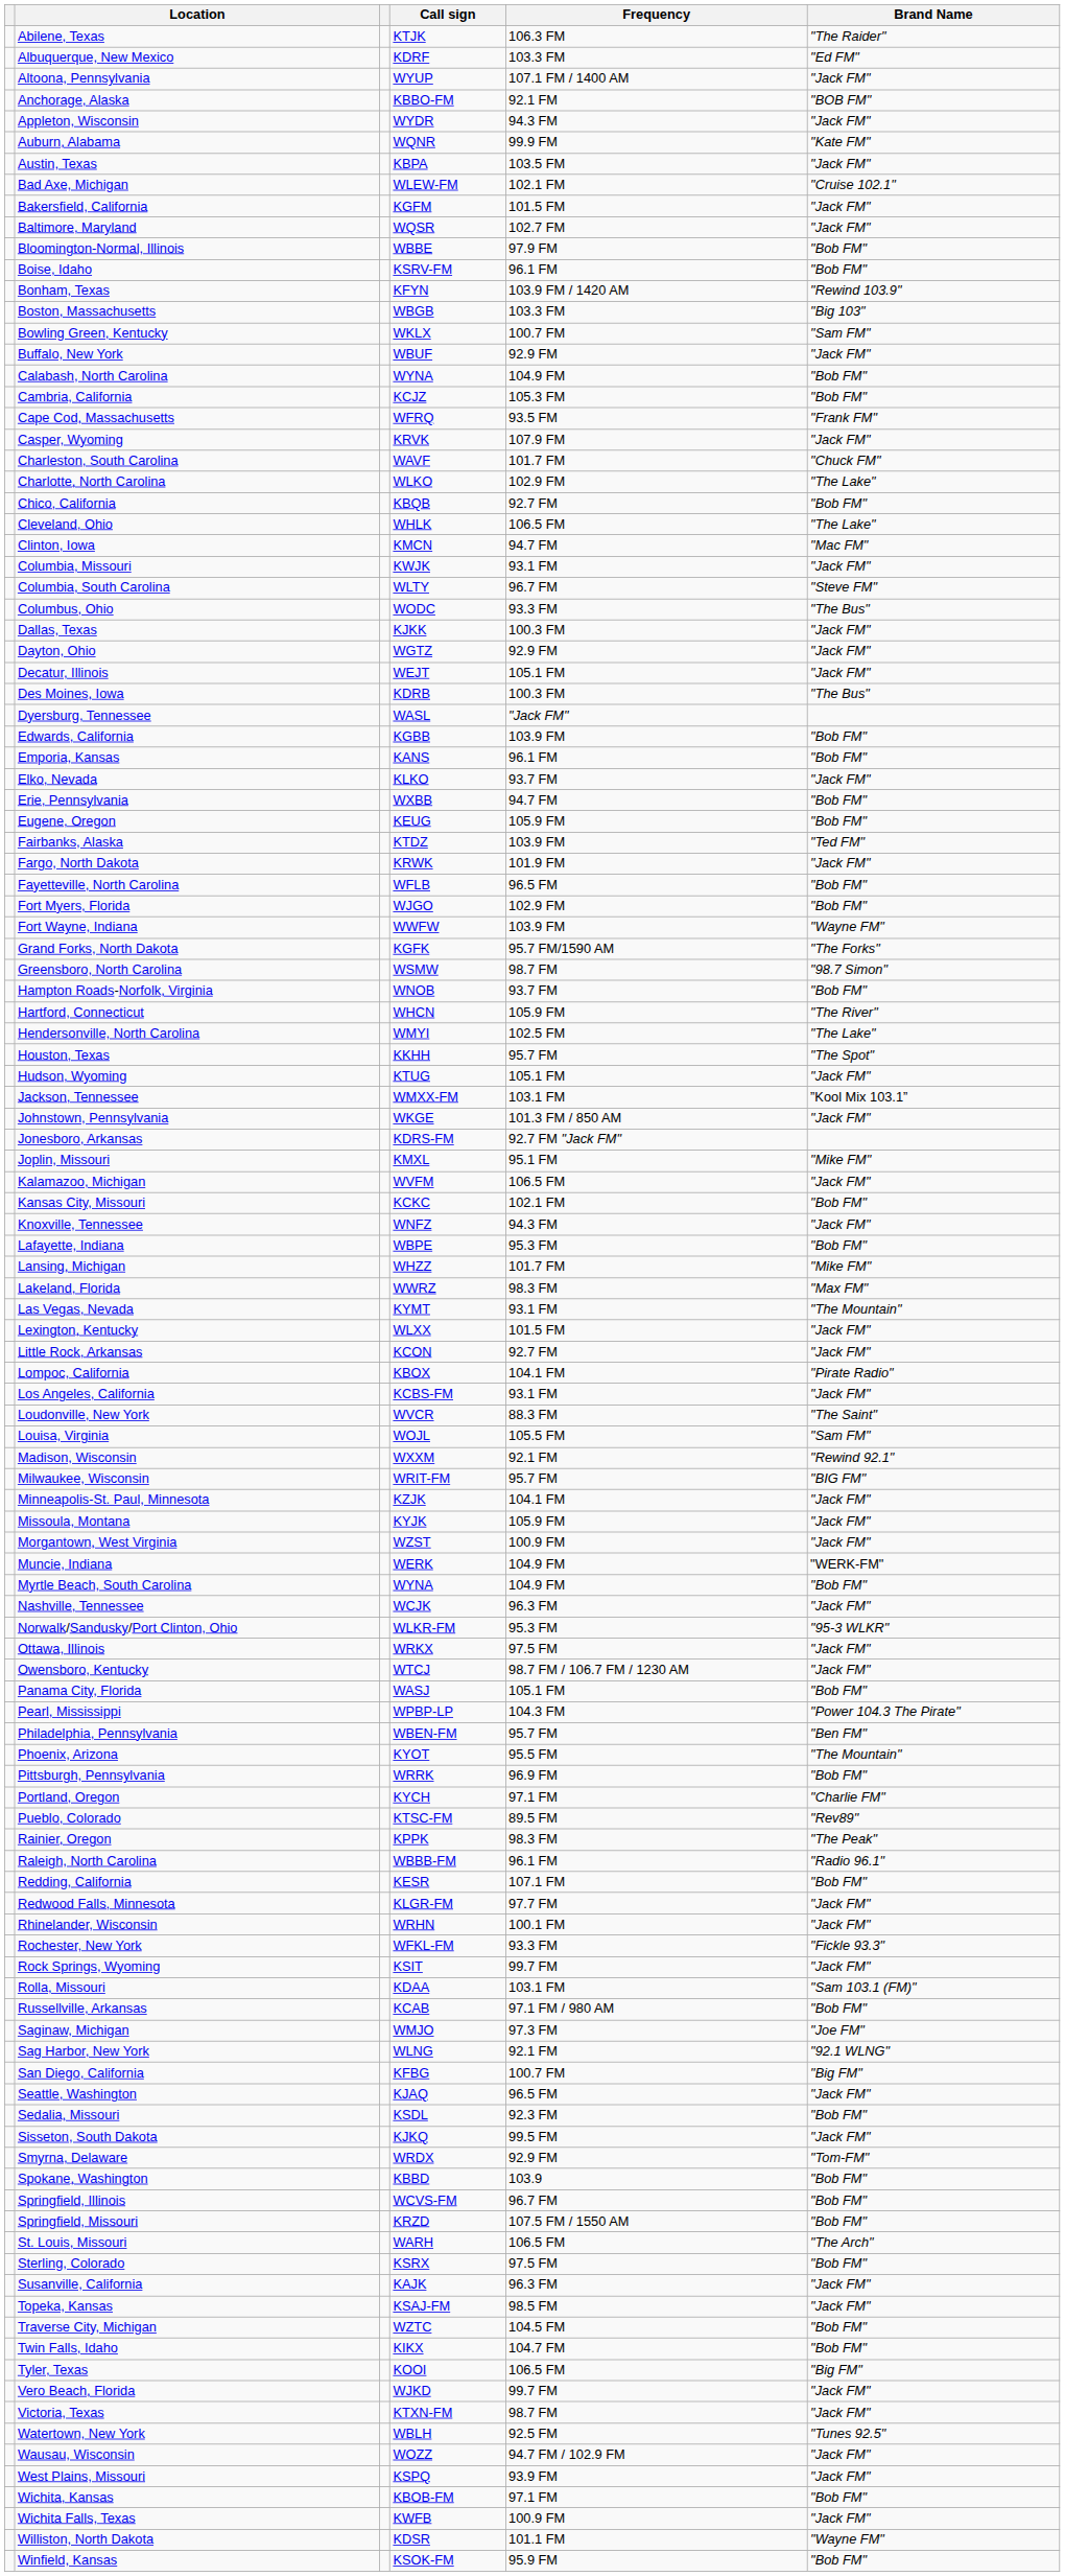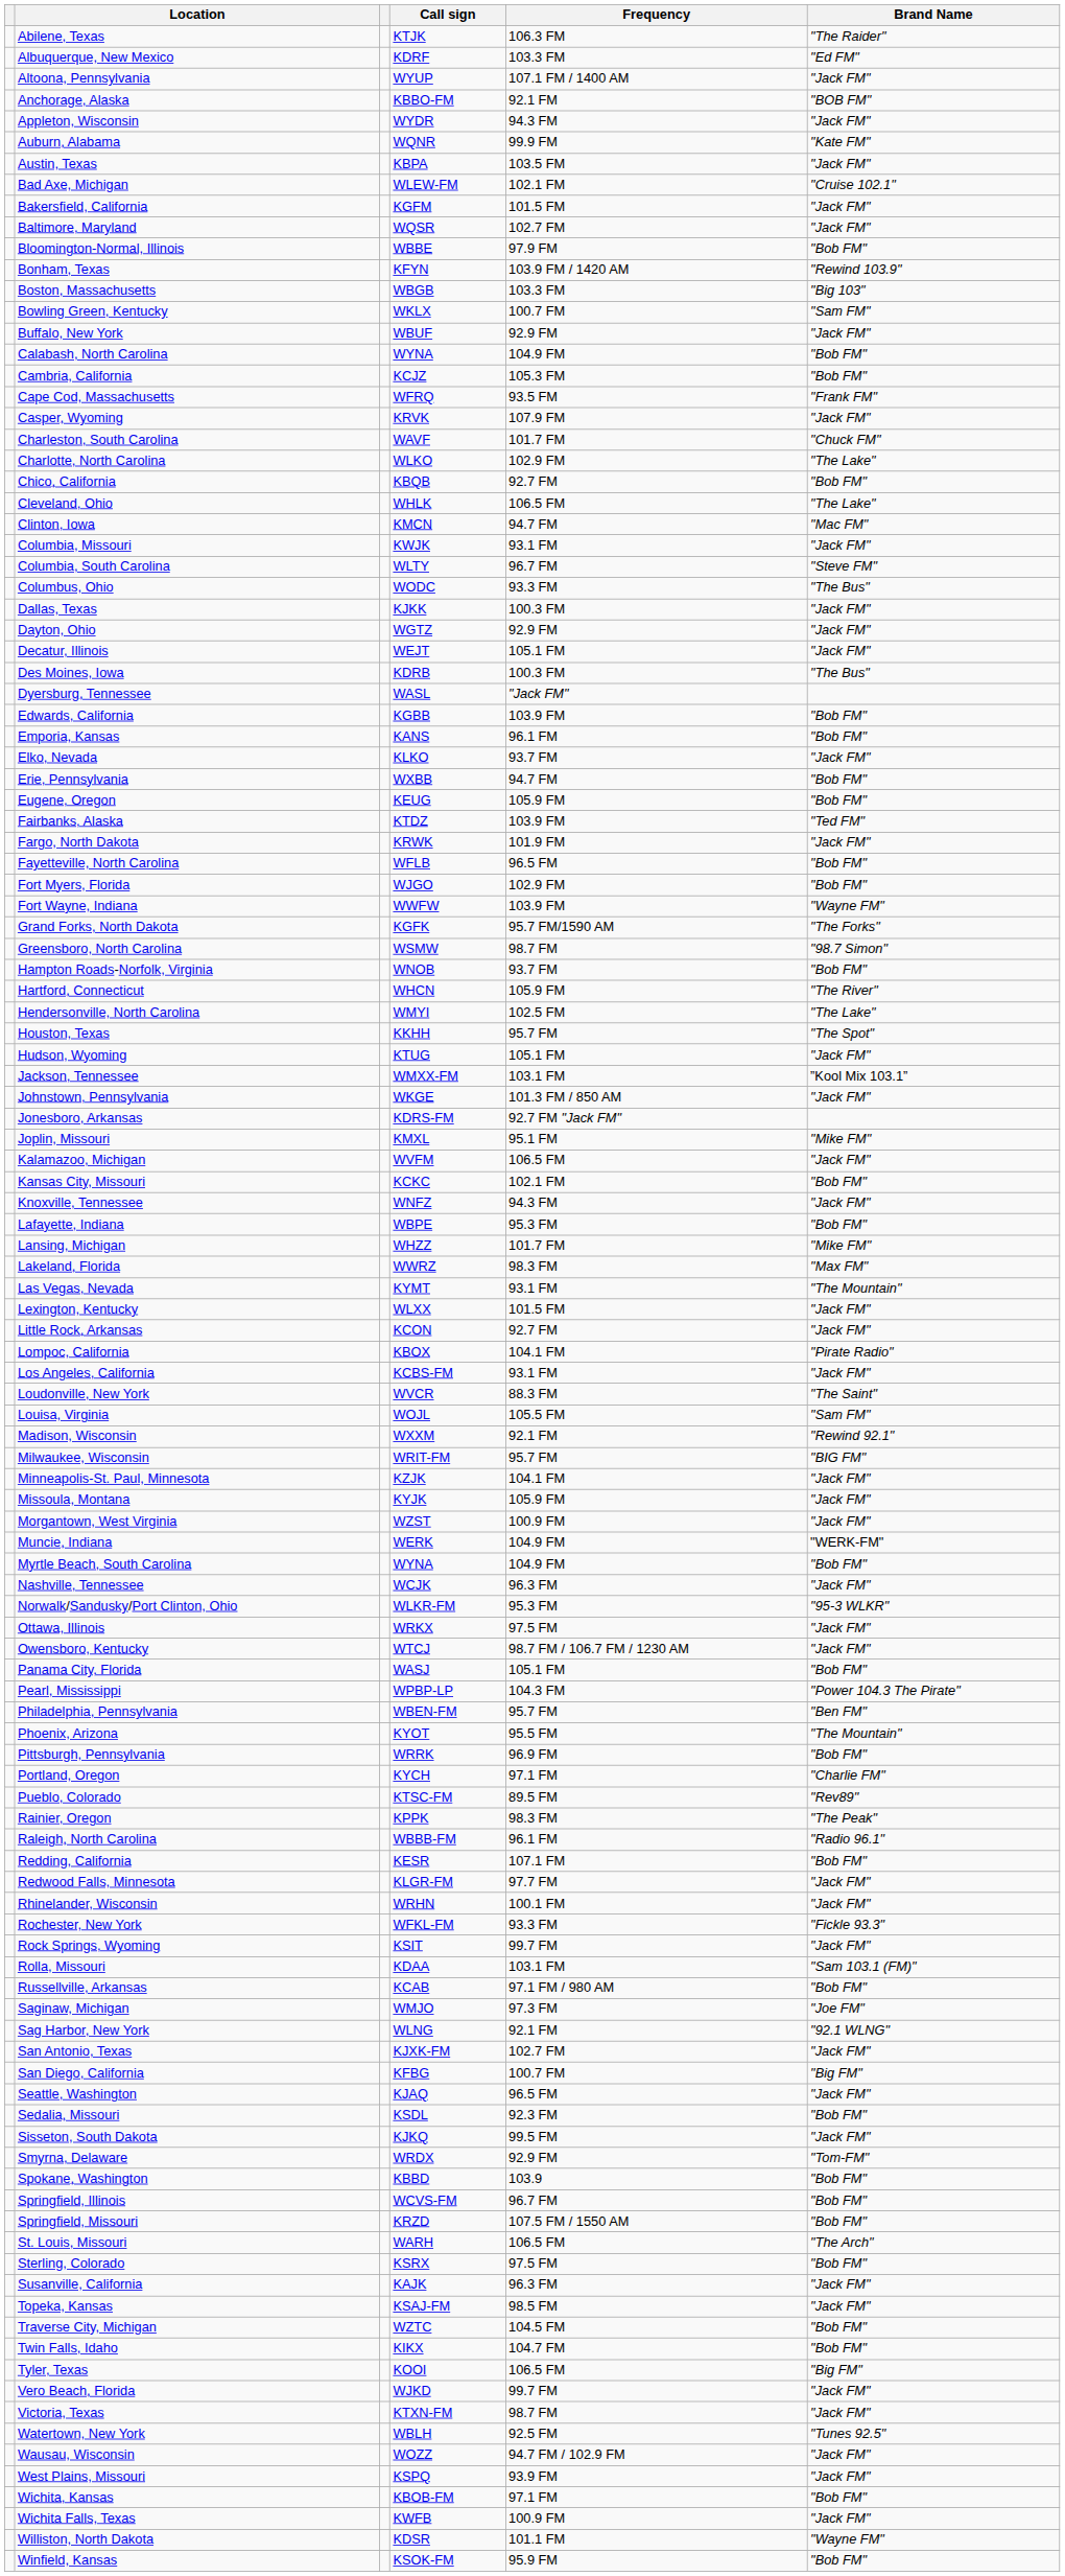- row: Boise, Idaho | KSRV-FM | 96.1 FM | "Bob FM"
+ row: San Antonio, Texas | KJXK-FM | 102.7 FM | "Jack FM"
